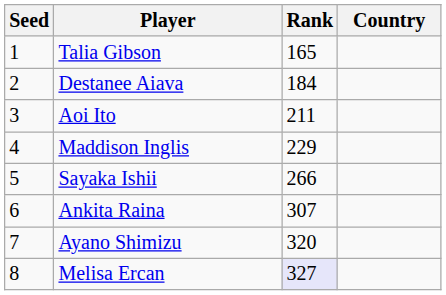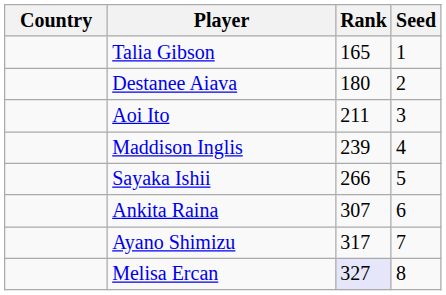columns swapped: Country <-> Seed
Destanee Aiava | Rank: 184 -> 180
Maddison Inglis | Rank: 229 -> 239
Ayano Shimizu | Rank: 320 -> 317
